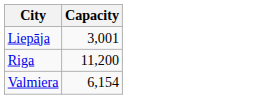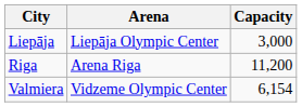+ column: Arena | Liepāja Olympic Center | Arena Riga | Vidzeme Olympic Center
Liepāja | Capacity: 3,001 -> 3,000
